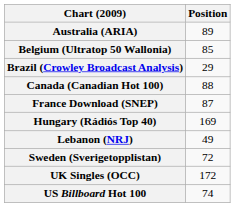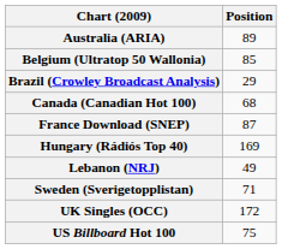Canada (Canadian Hot 100) | Position: 88 -> 68
Sweden (Sverigetopplistan) | Position: 72 -> 71
US Billboard Hot 100 | Position: 74 -> 75
